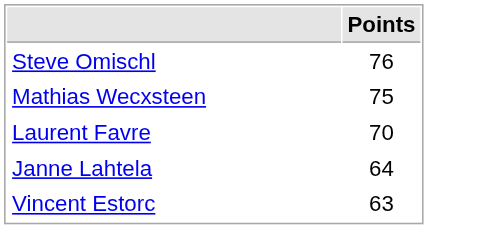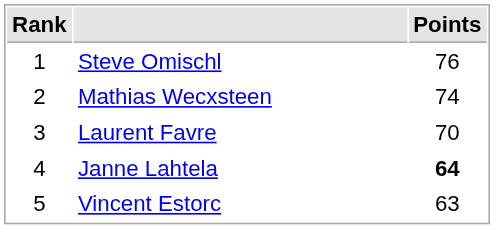+ column: Rank | 1 | 2 | 3 | 4 | 5
Mathias Wecxsteen | Points: 75 -> 74
Janne Lahtela | Points: normal -> bold
